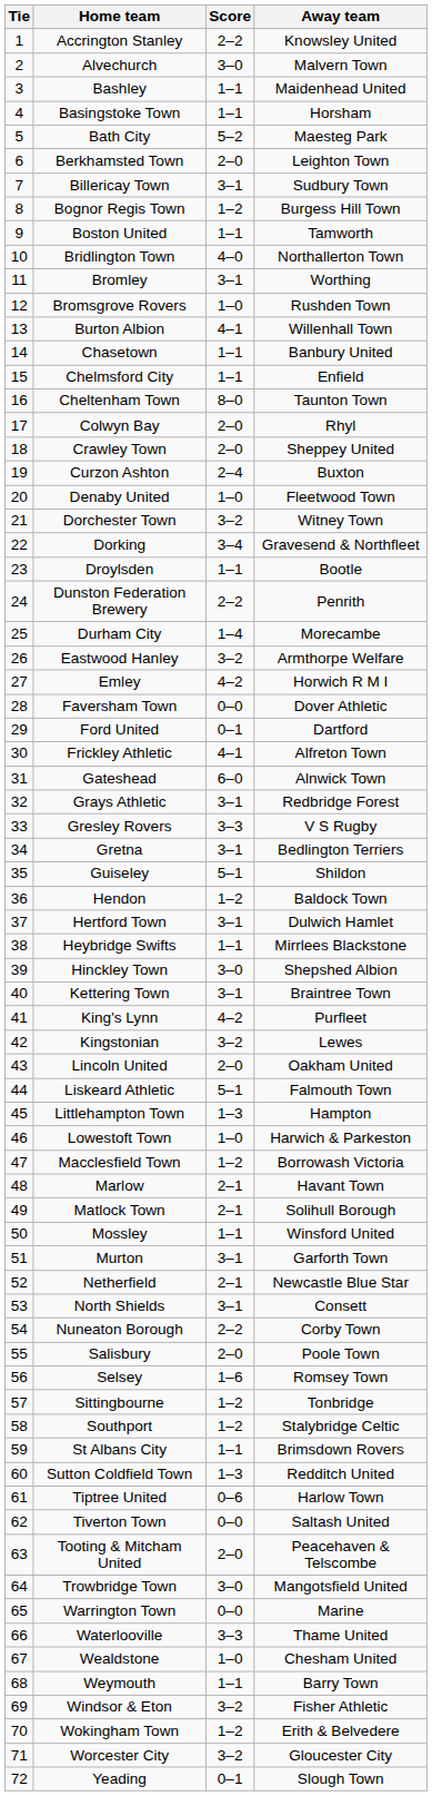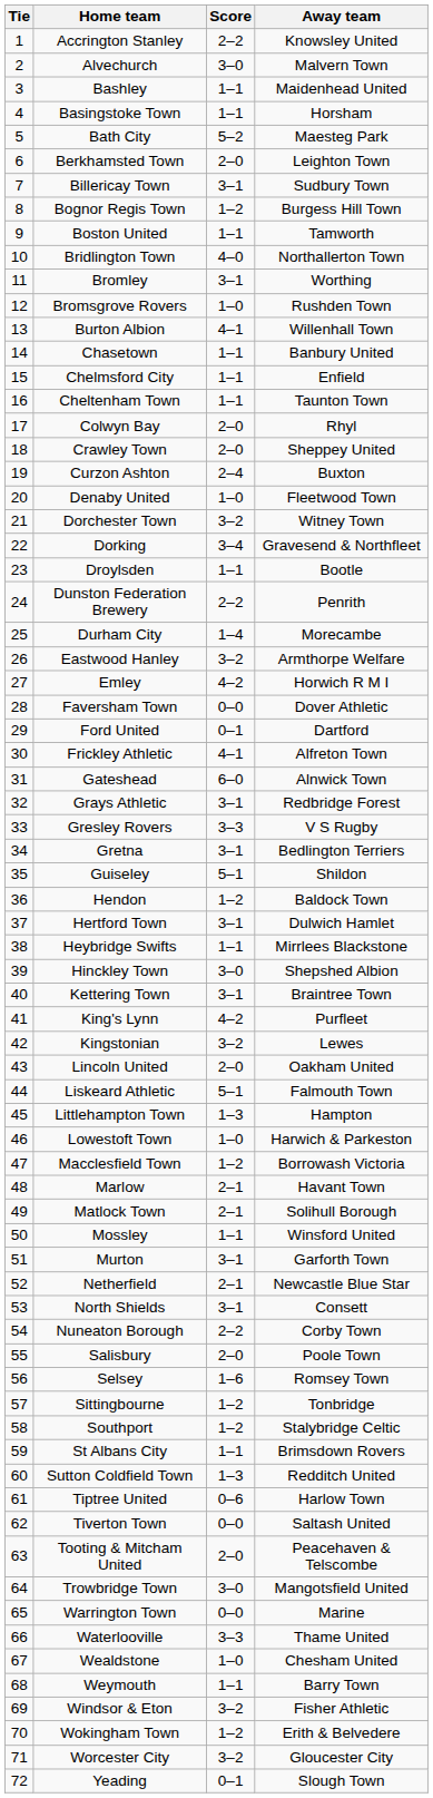Cheltenham Town | Score: 8–0 -> 1–1
